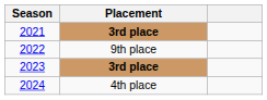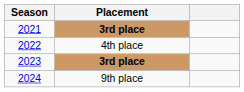2022 | Placement: 9th place -> 4th place
2024 | Placement: 4th place -> 9th place
